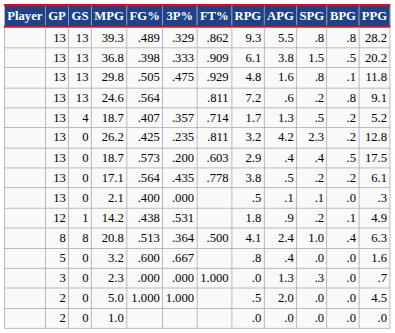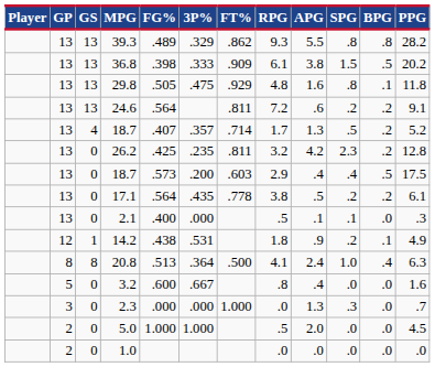24.6 | BPG: .8 -> .2
